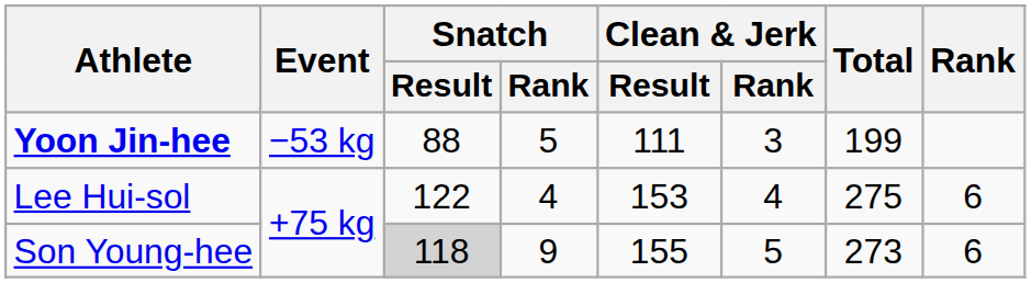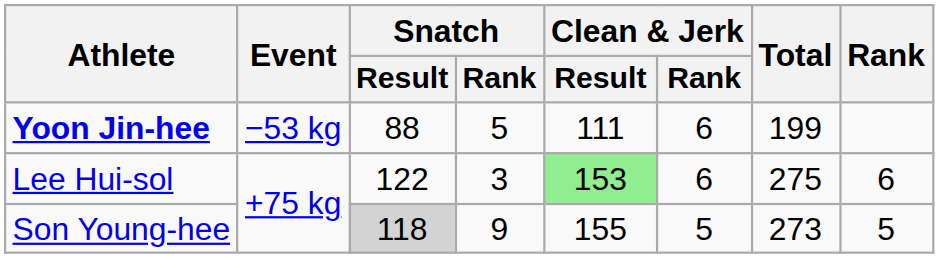Yoon Jin-hee | Clean & Jerk / Rank: 3 -> 6
Lee Hui-sol | Snatch / Rank: 4 -> 3
Lee Hui-sol | Clean & Jerk / Result: no background -> lightgreen background
Lee Hui-sol | Clean & Jerk / Rank: 4 -> 6
Son Young-hee | Rank: 6 -> 5
